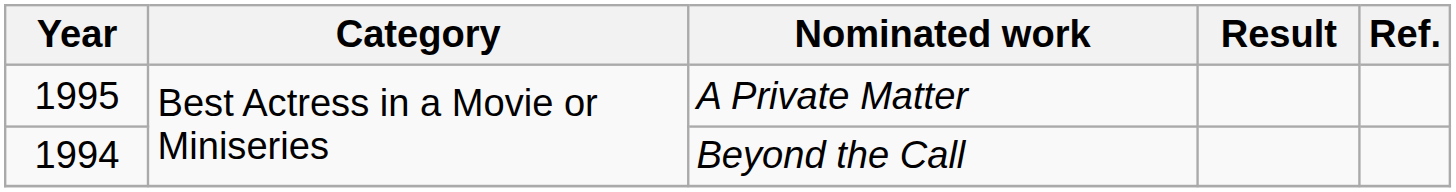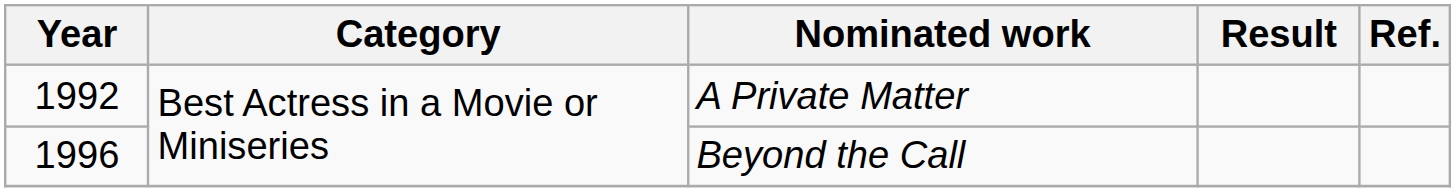A Private Matter | Year: 1995 -> 1992
Beyond the Call | Year: 1994 -> 1996
